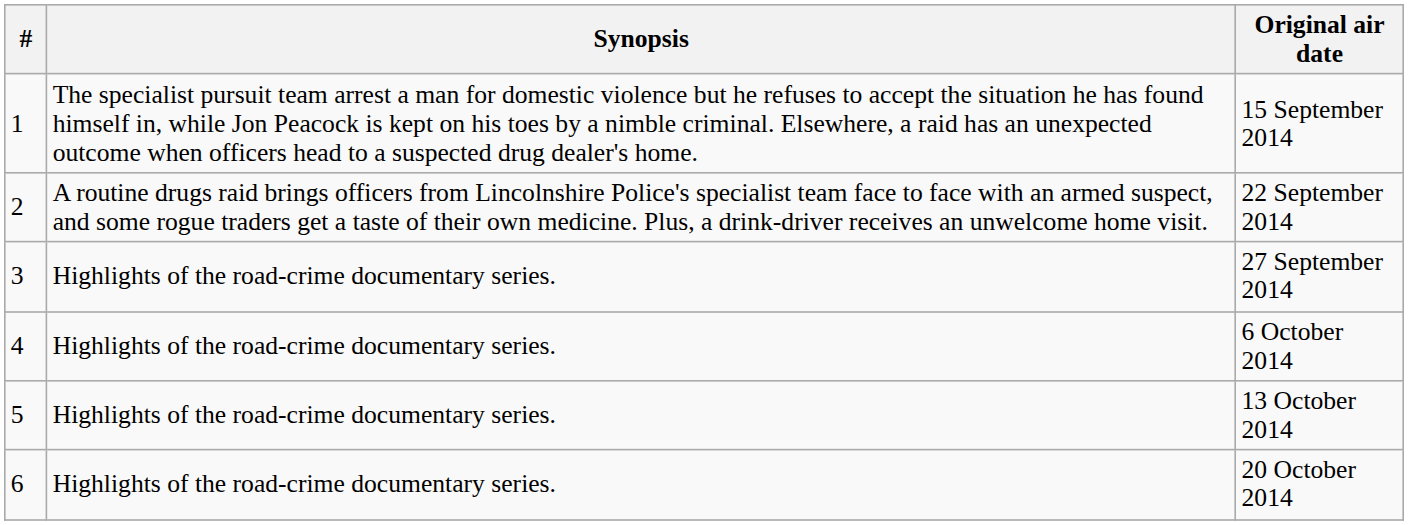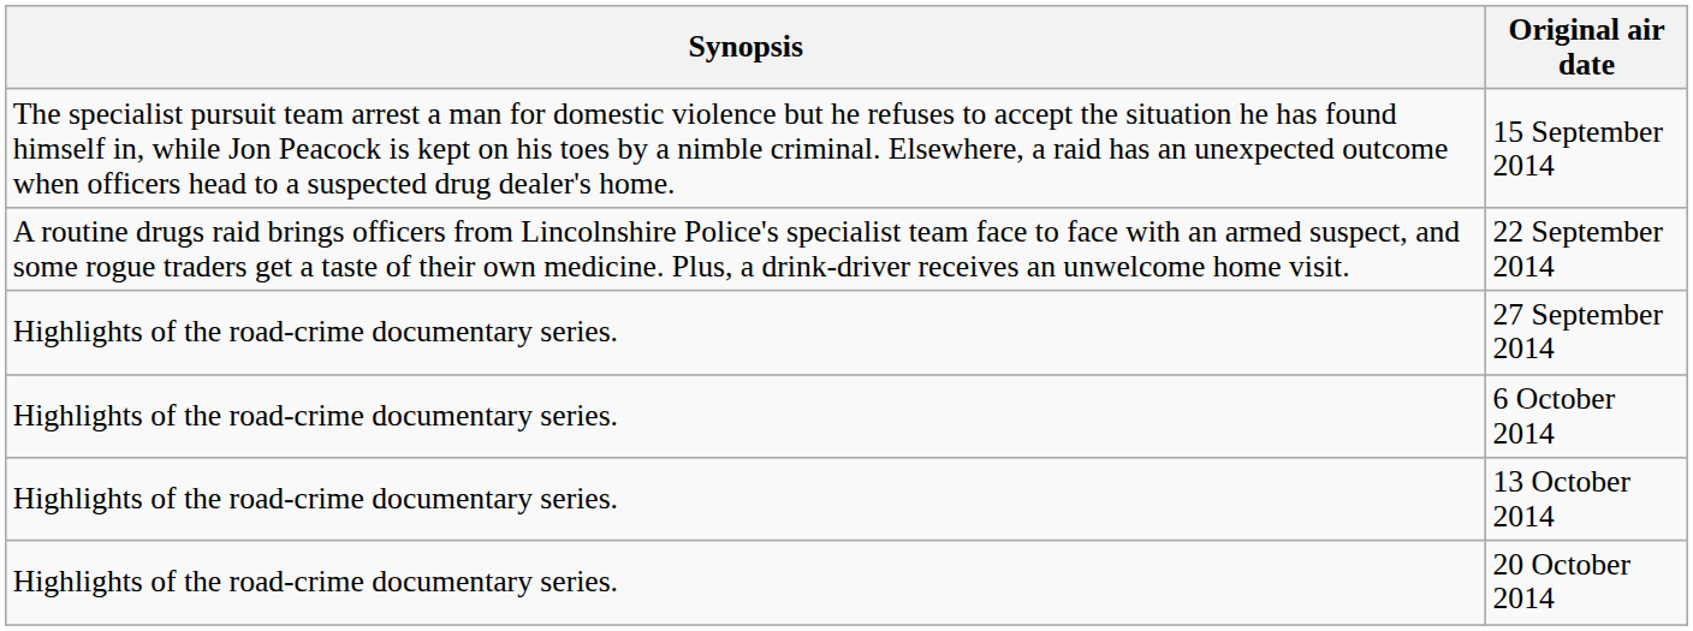- column: # | 1 | 2 | 3 | 4 | 5 | 6
